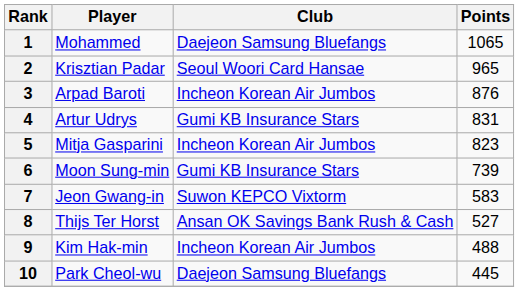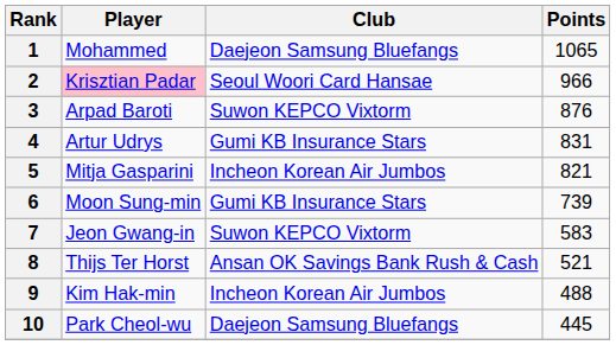2 | Player: no background -> pink background
2 | Points: 965 -> 966
3 | Club: Incheon Korean Air Jumbos -> Suwon KEPCO Vixtorm
5 | Points: 823 -> 821
8 | Points: 527 -> 521
